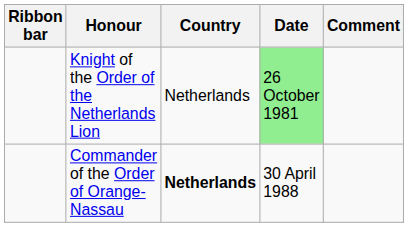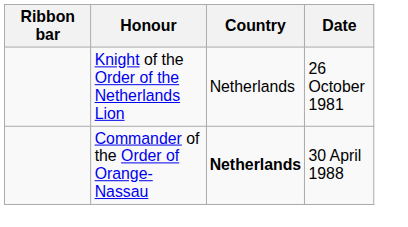- column: Comment
Knight of the Order of the Netherlands Lion | Date: lightgreen background -> no background
